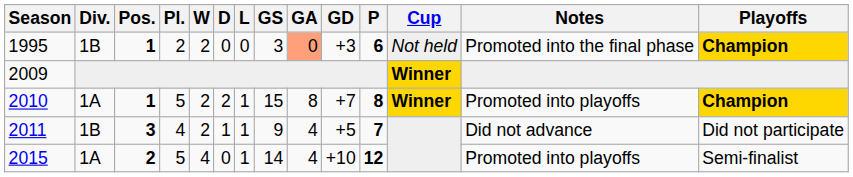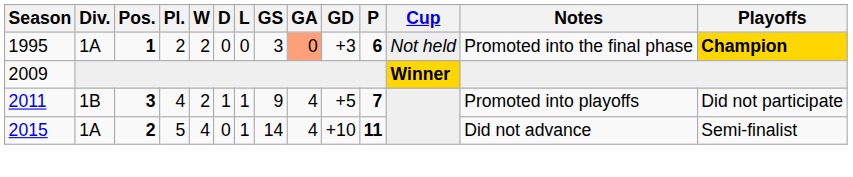1995 | Div.: 1B -> 1A
- row: 2010 | 1A | 1 | 5 | 2 | 2 | 1 | 15 | 8 | +7 | 8 | Winner | Promoted into playoffs | Champion
2011 | Notes: Did not advance -> Promoted into playoffs
2015 | P: 12 -> 11
2015 | Notes: Promoted into playoffs -> Did not advance
